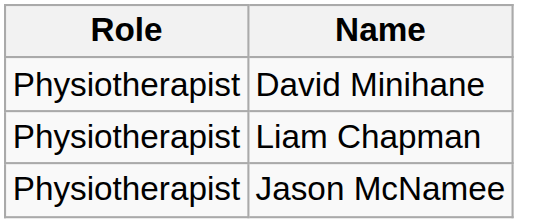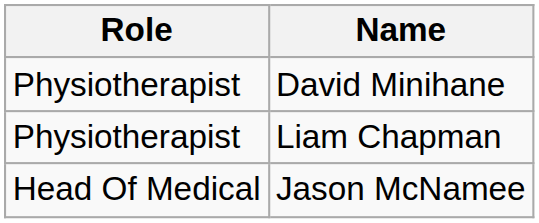Jason McNamee | Role: Physiotherapist -> Head Of Medical
